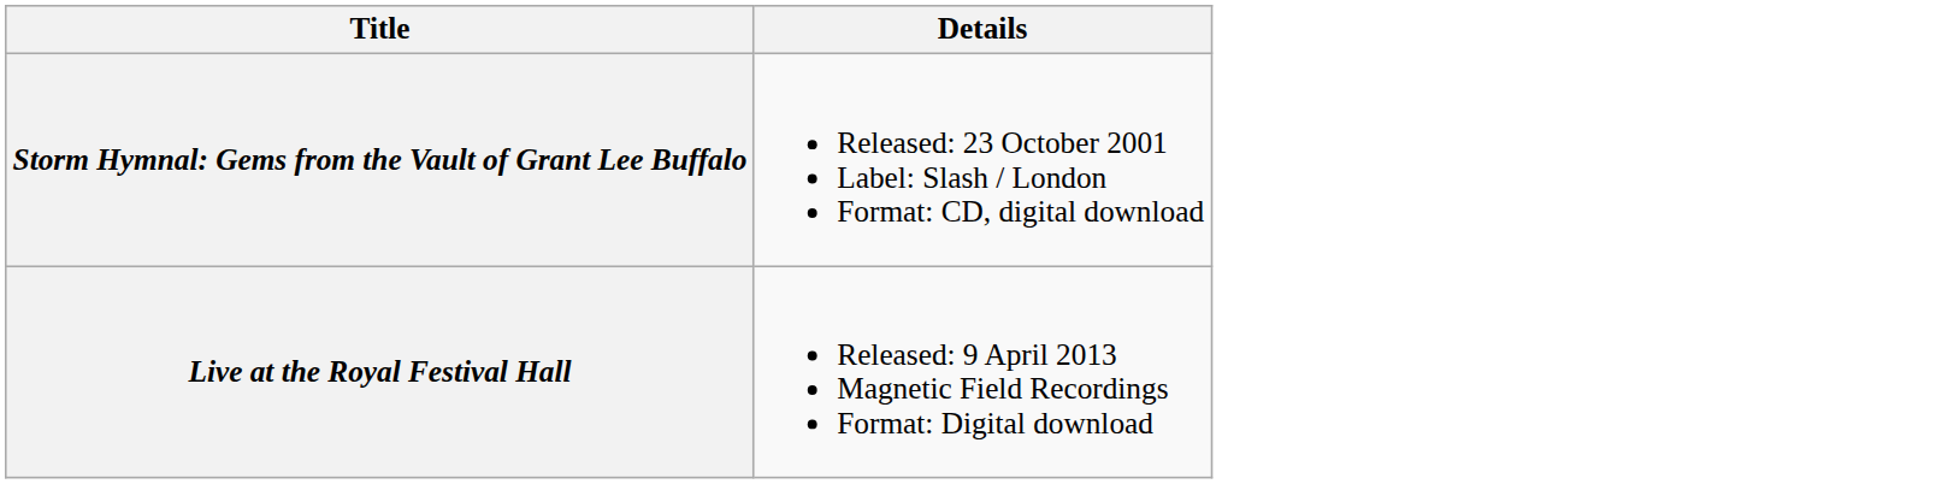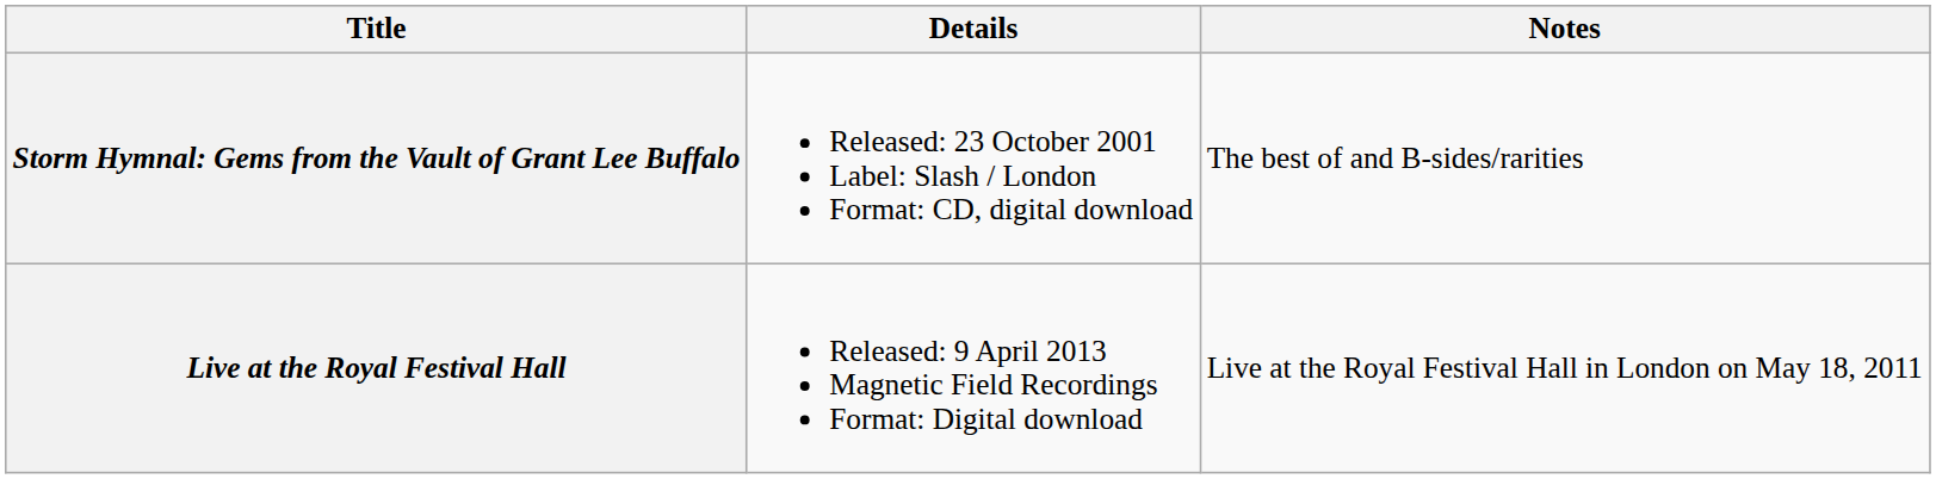+ column: Notes | The best of and B-sides/rarities | Live at the Royal Festival Hall in London on May 18, 2011
